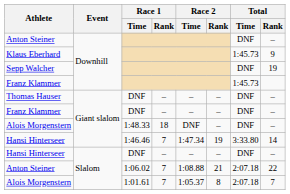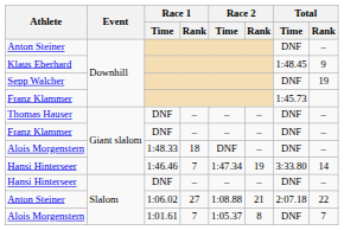Klaus Eberhard | Total / Time: 1:45.73 -> 1:48.45
Anton Steiner / 1:06.02 | Race 1 / Rank: 7 -> 27
Alois Morgenstern / 1:01.61 | Total / Time: 2:07.18 -> DNF
